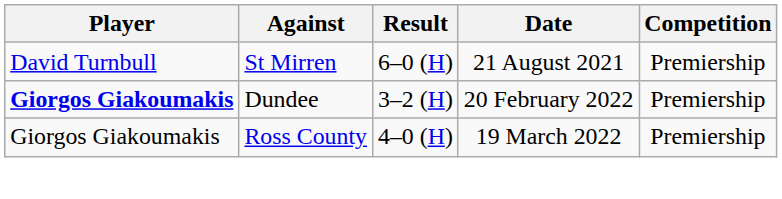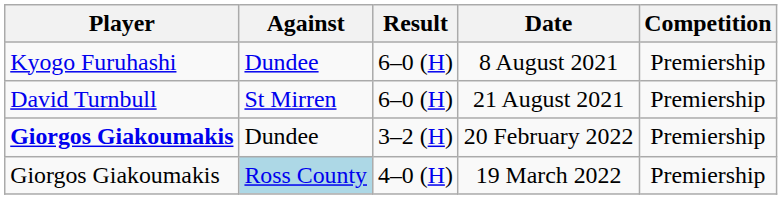+ row: Kyogo Furuhashi | Dundee | 6–0 (H) | 8 August 2021 | Premiership
19 March 2022 | Against: no background -> lightblue background
